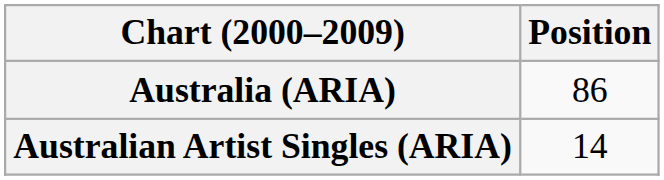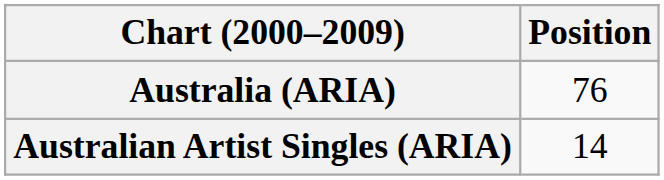Australia (ARIA) | Position: 86 -> 76
